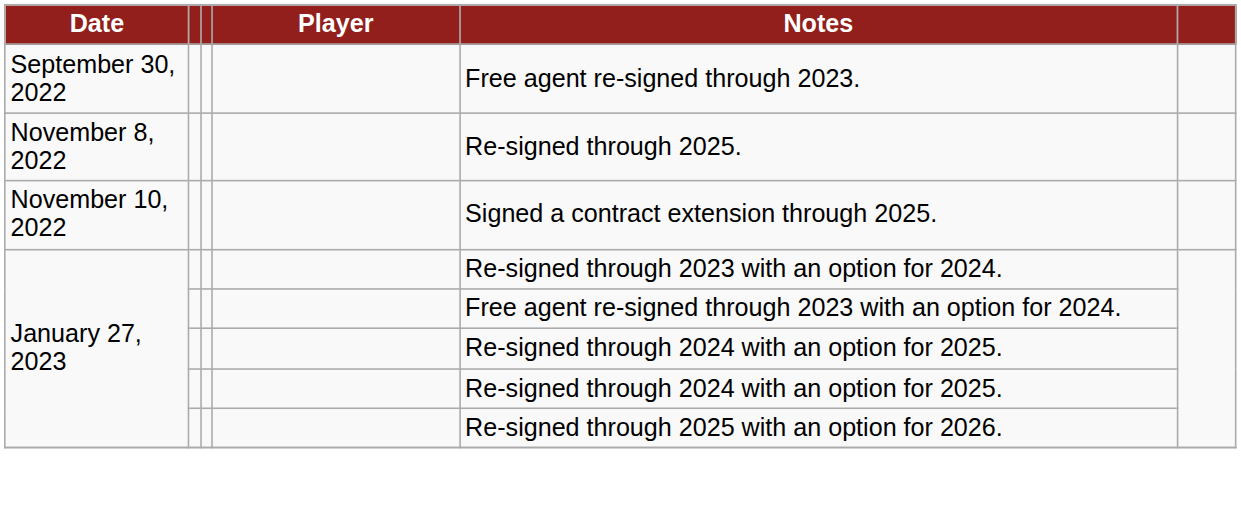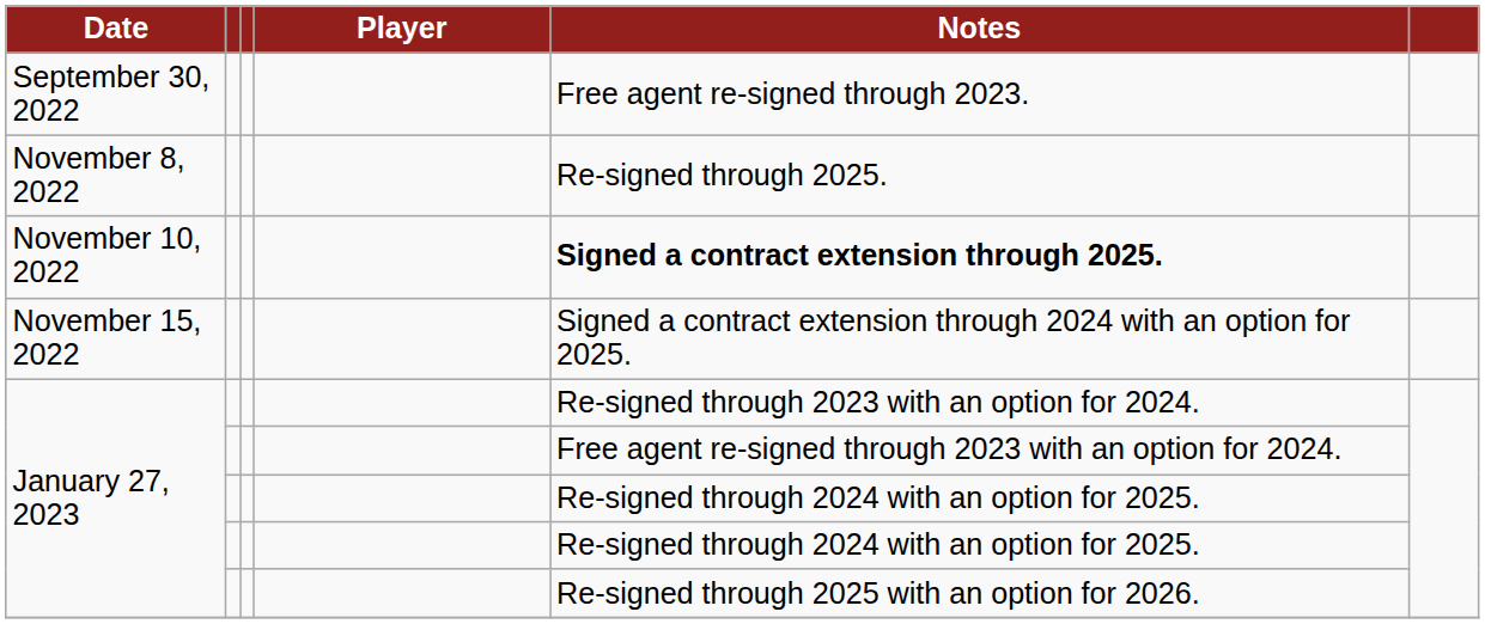November 10, 2022 | Notes: normal -> bold
+ row: November 15, 2022 | Signed a contract extension through 2024 with an option for 2025.
